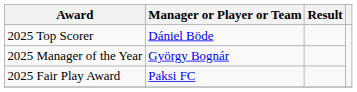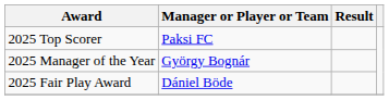2025 Top Scorer | Manager or Player or Team: Dániel Böde -> Paksi FC
2025 Fair Play Award | Manager or Player or Team: Paksi FC -> Dániel Böde
